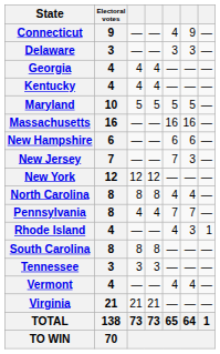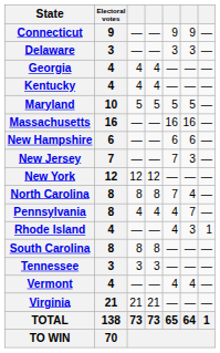Connecticut | column 5: 4 -> 9
North Carolina | column 5: 4 -> 7
Pennsylvania | column 5: 7 -> 4
